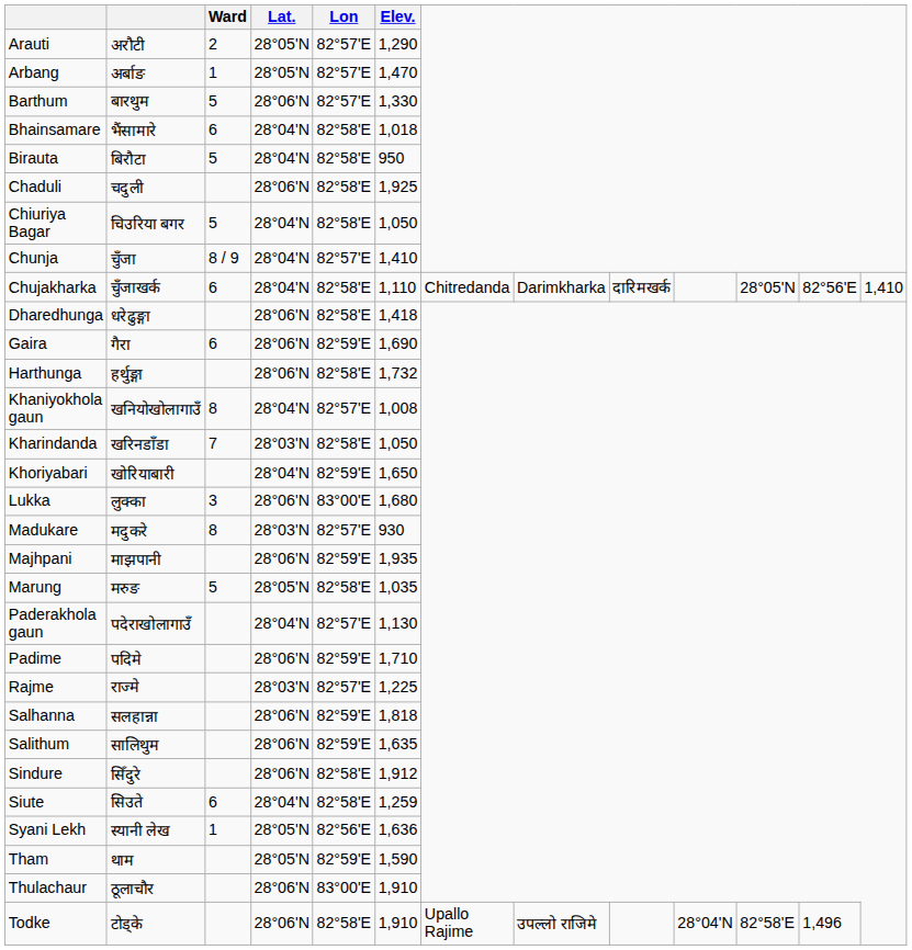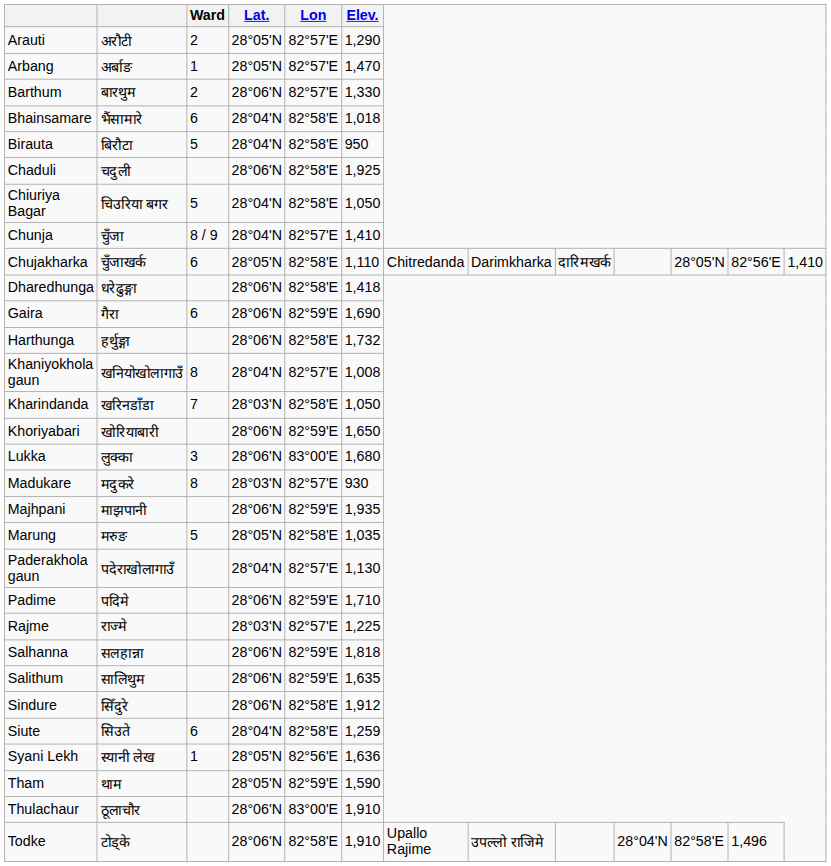Barthum | Ward: 5 -> 2
Chujakharka | Lat.: 28°04'N -> 28°05'N
Khoriyabari | Lat.: 28°04'N -> 28°06'N
